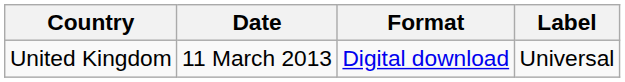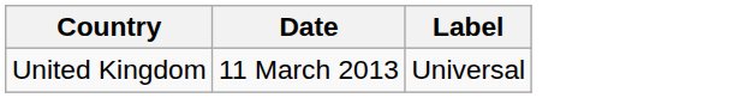- column: Format | Digital download
